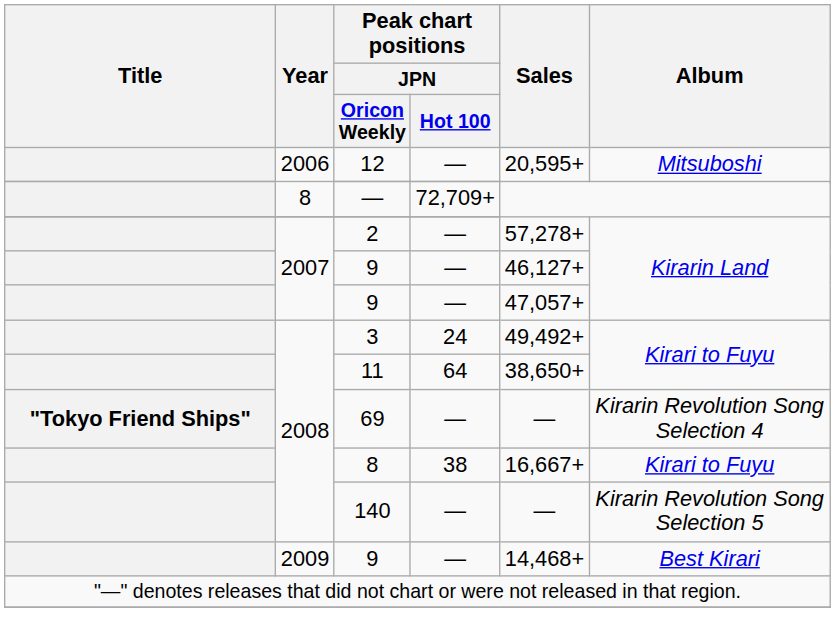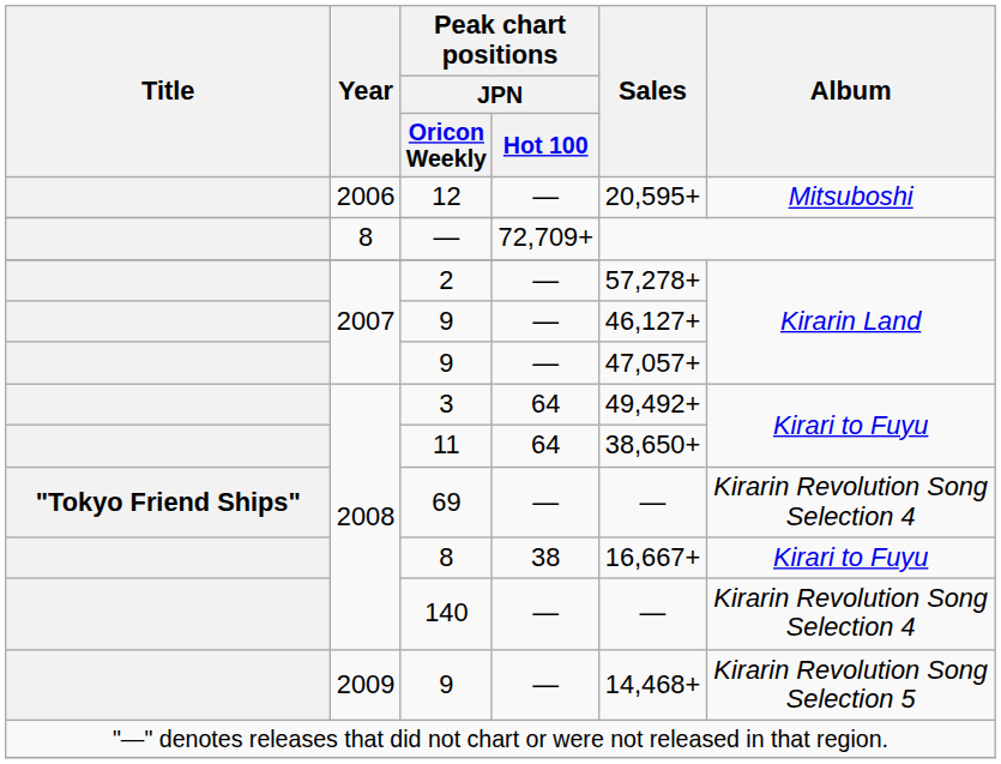3 | Peak chart positions / JPN / Hot 100: 24 -> 64
140 | Album: Kirarin Revolution Song Selection 5 -> Kirarin Revolution Song Selection 4
2009 / 9 | Album: Best Kirari -> Kirarin Revolution Song Selection 5
